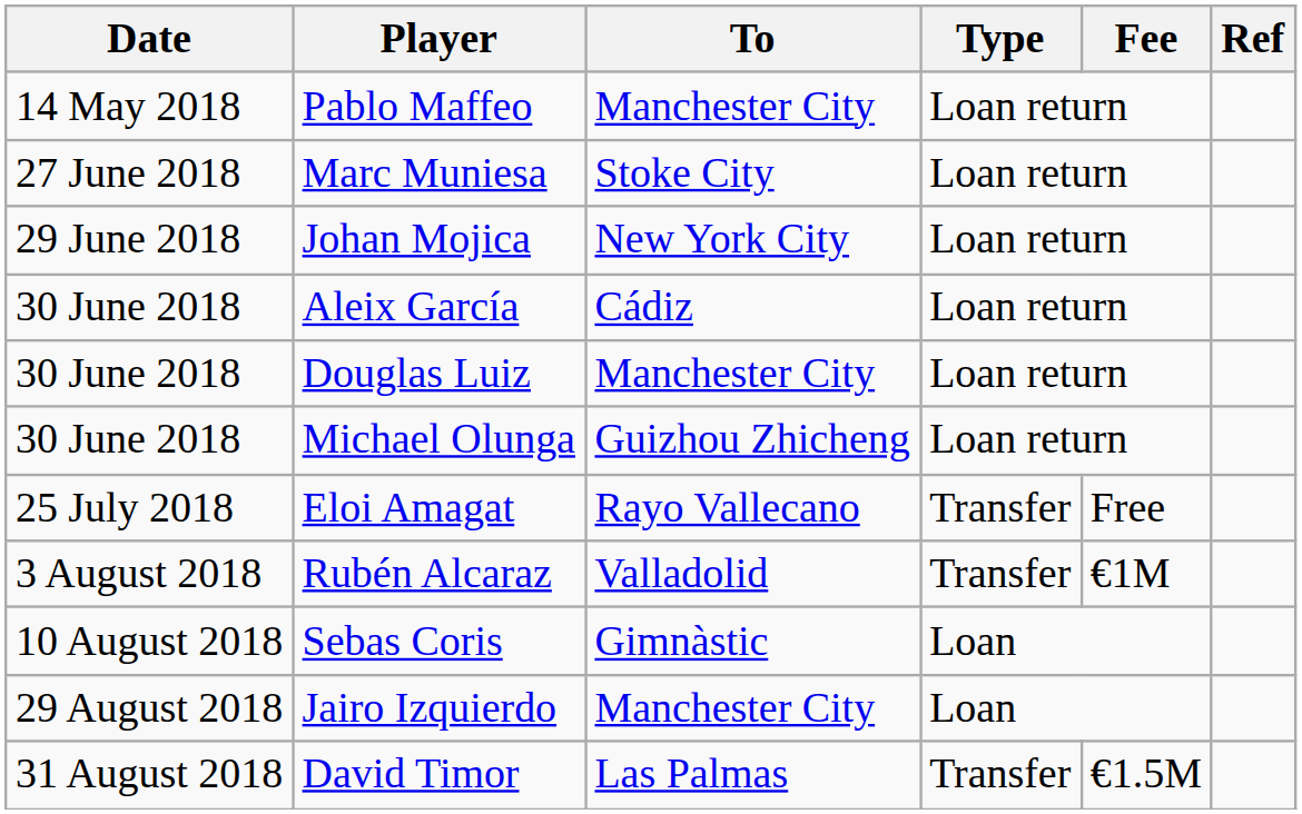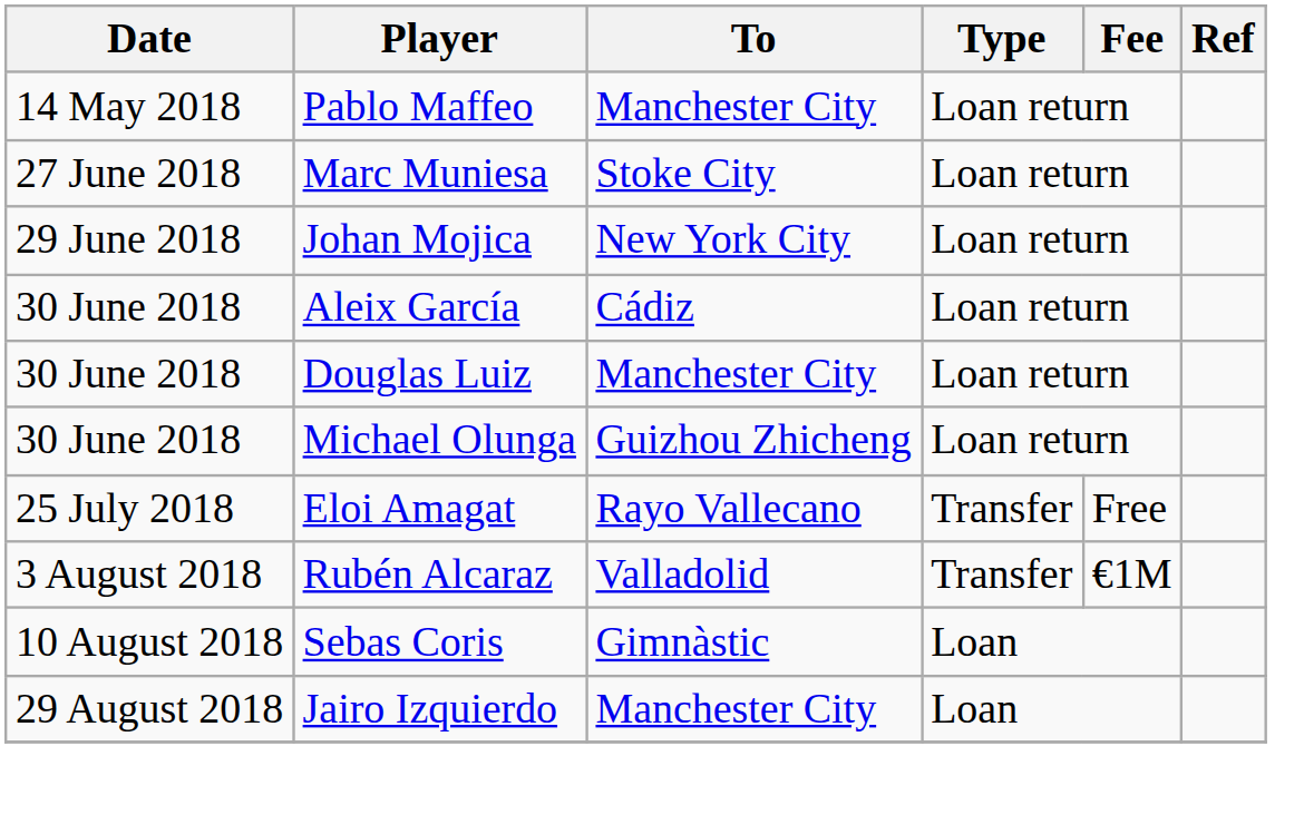- row: 31 August 2018 | David Timor | Las Palmas | Transfer | €1.5M
